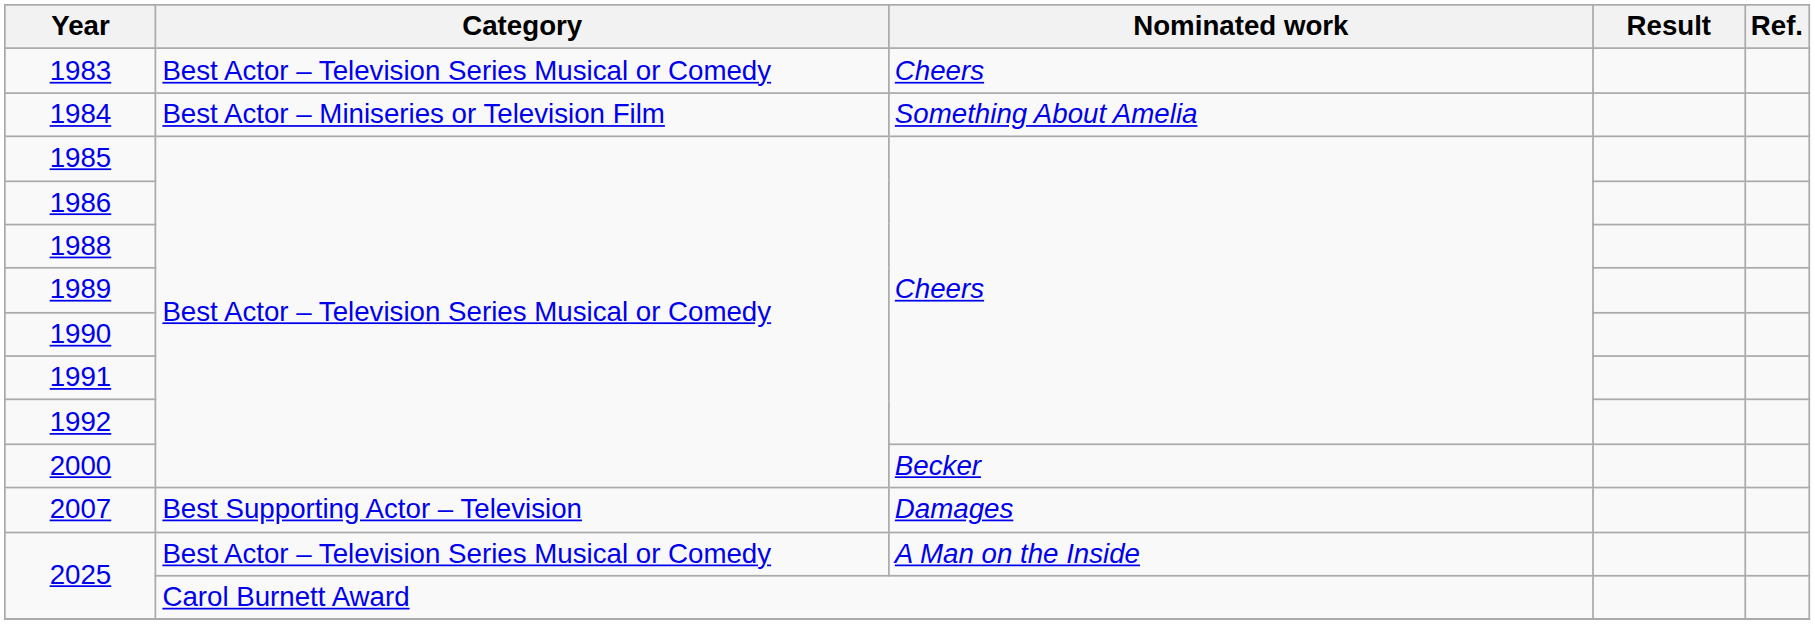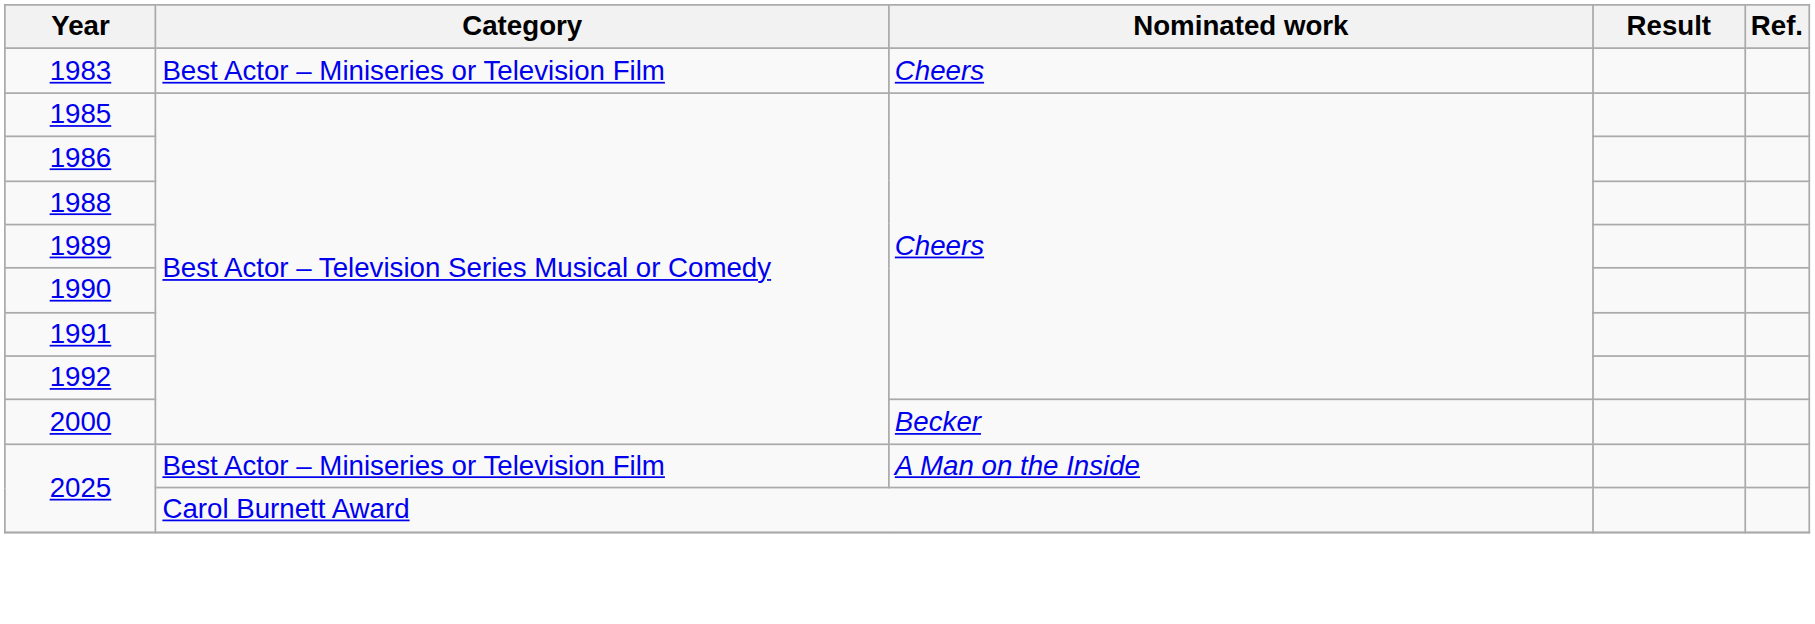1983 | Category: Best Actor – Television Series Musical or Comedy -> Best Actor – Miniseries or Television Film
- row: 1984 | Best Actor – Miniseries or Television Film | Something About Amelia
- row: 2007 | Best Supporting Actor – Television | Damages
2025 / A Man on the Inside | Category: Best Actor – Television Series Musical or Comedy -> Best Actor – Miniseries or Television Film
